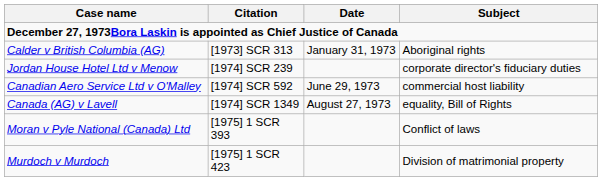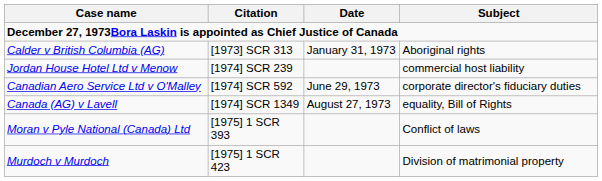Jordan House Hotel Ltd v Menow | Subject: corporate director's fiduciary duties -> commercial host liability
Canadian Aero Service Ltd v O'Malley | Subject: commercial host liability -> corporate director's fiduciary duties
